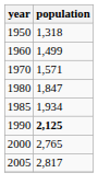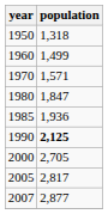1985 | population: 1,934 -> 1,936
2000 | population: 2,765 -> 2,705
+ row: 2007 | 2,877
